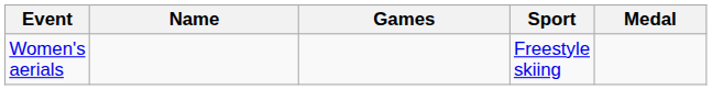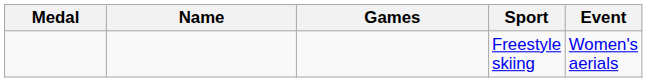columns swapped: Medal <-> Event
